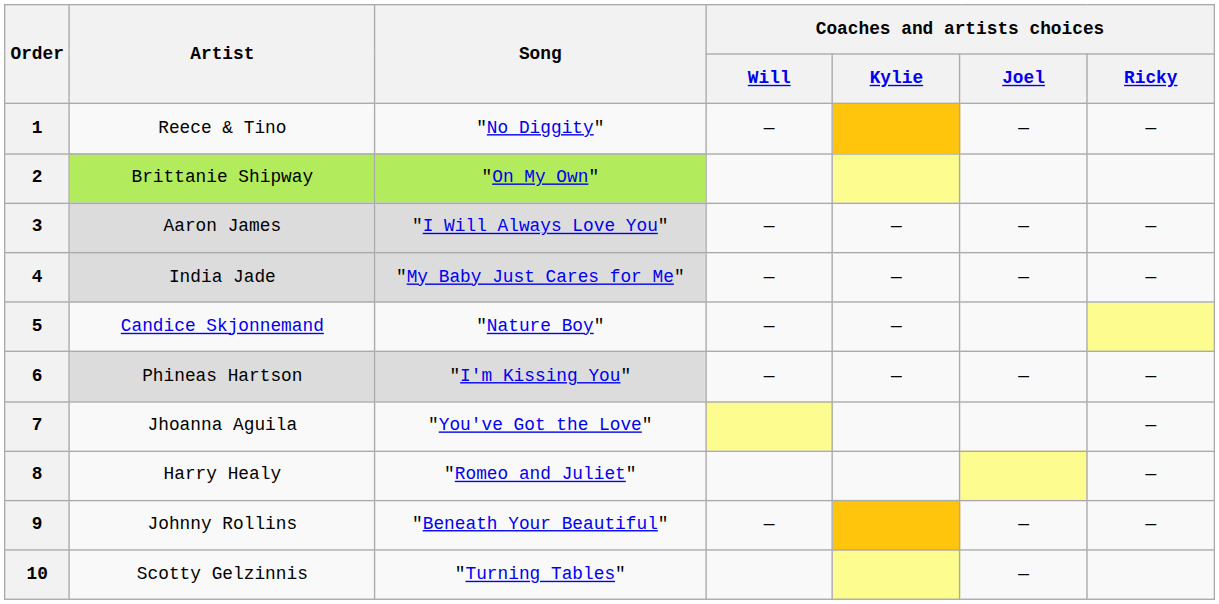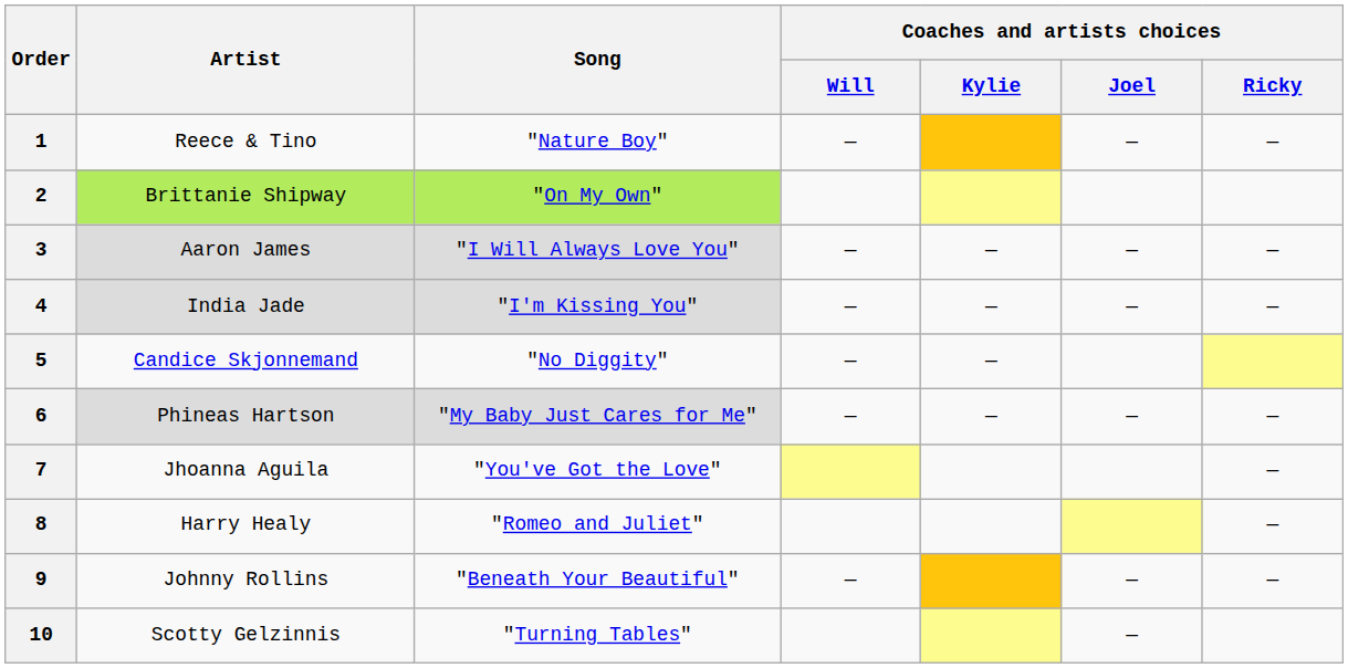1 | Song: "No Diggity" -> "Nature Boy"
4 | Song: "My Baby Just Cares for Me" -> "I'm Kissing You"
5 | Song: "Nature Boy" -> "No Diggity"
6 | Song: "I'm Kissing You" -> "My Baby Just Cares for Me"
